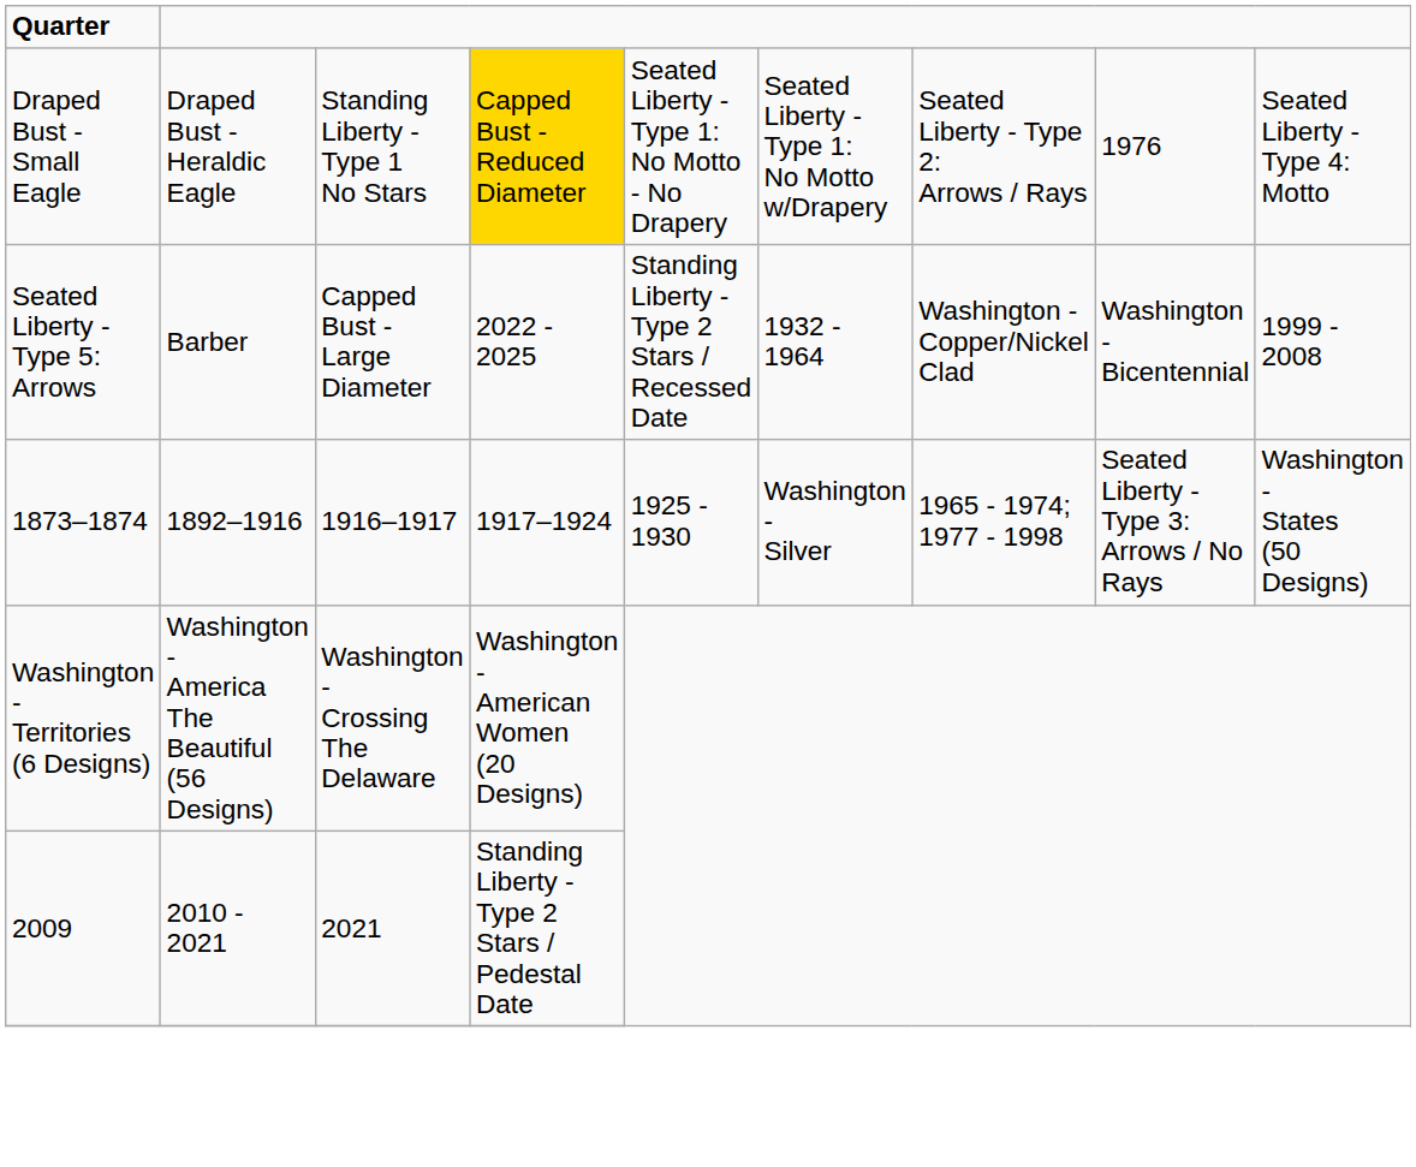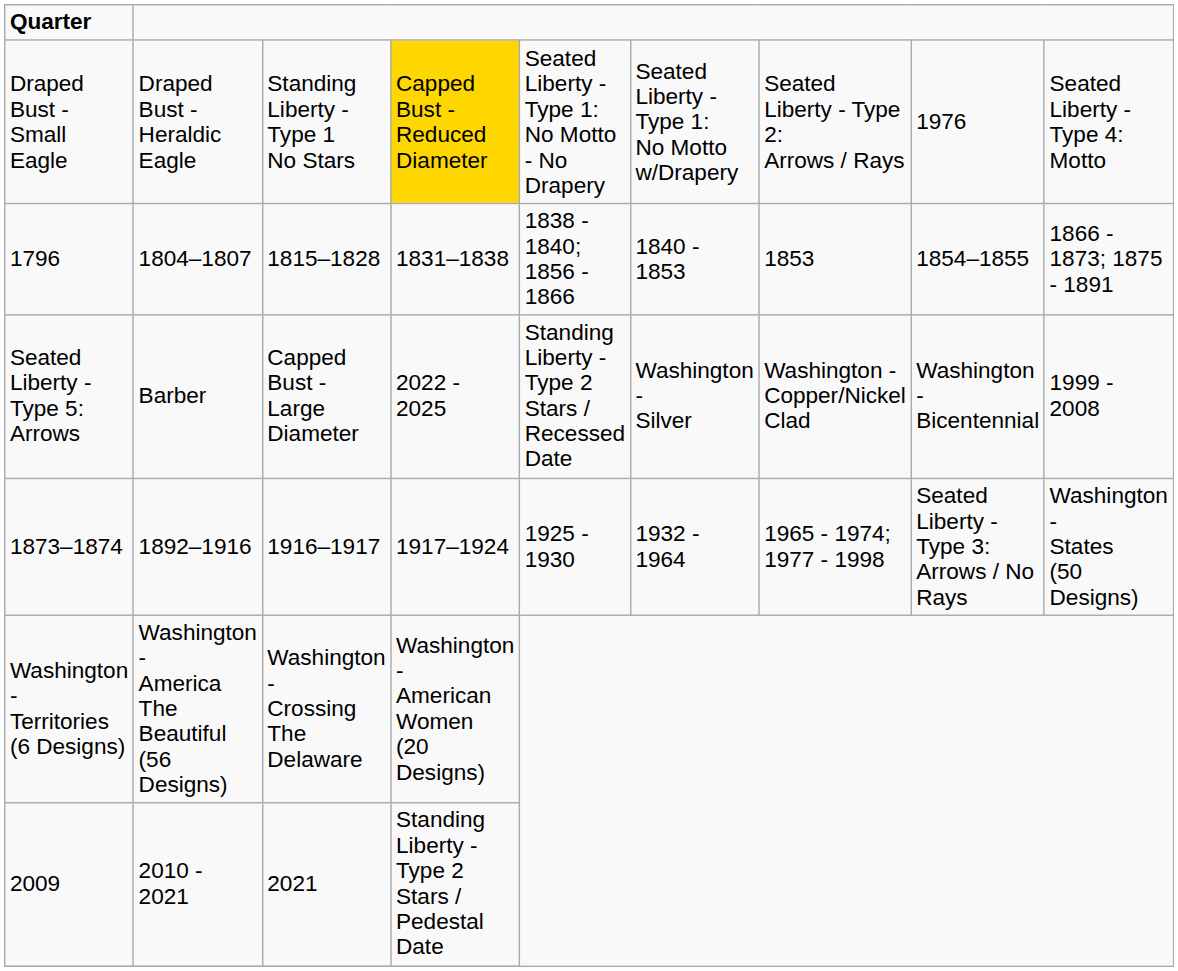+ row: 1796 | 1804–1807 | 1815–1828 | 1831–1838 | 1838 - 1840; 1856 - 1866 | 1840 - 1853 | 1853 | 1854–1855 | 1866 - 1873; 1875 - 1891
Seated Liberty - Type 5: Arrows | column 6: 1932 - 1964 -> Washington - Silver
1873–1874 | column 6: Washington - Silver -> 1932 - 1964
